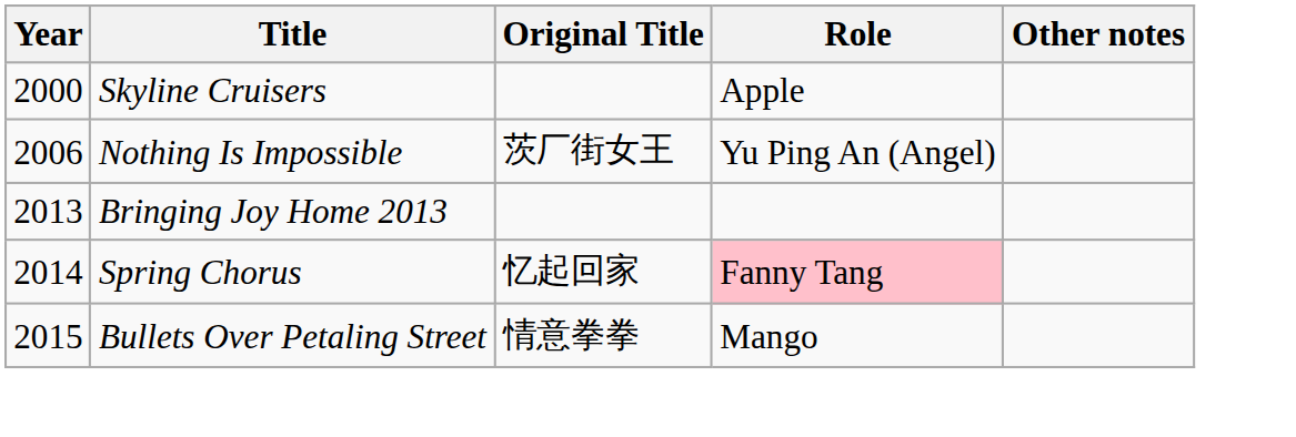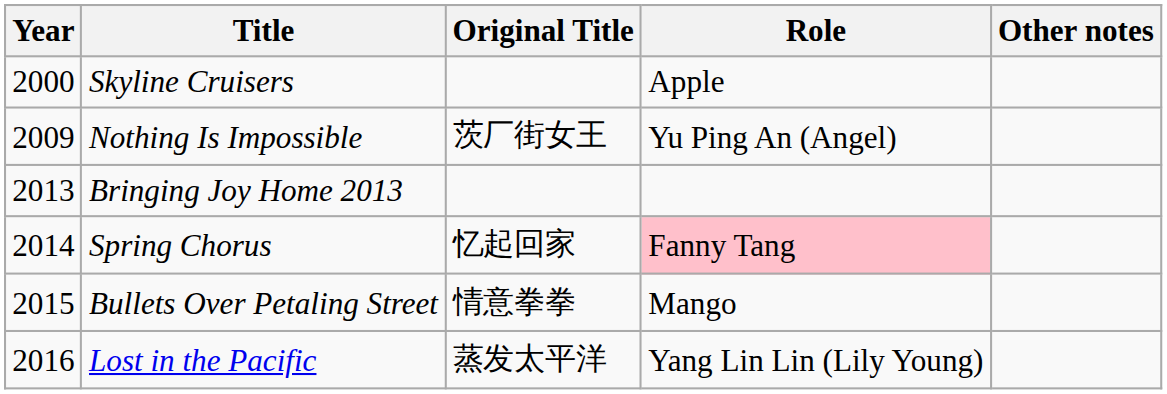Nothing Is Impossible | Year: 2006 -> 2009
+ row: 2016 | Lost in the Pacific | 蒸发太平洋 | Yang Lin Lin (Lily Young)
